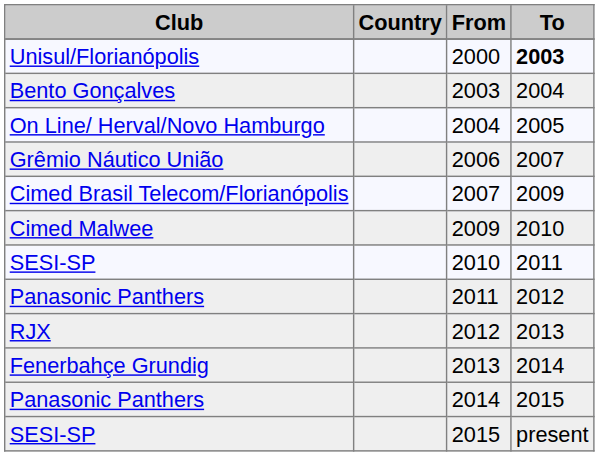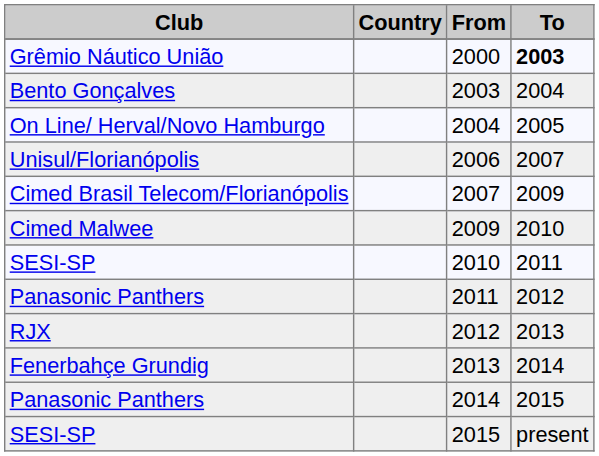2000 | Club: Unisul/Florianópolis -> Grêmio Náutico União
2006 | Club: Grêmio Náutico União -> Unisul/Florianópolis
